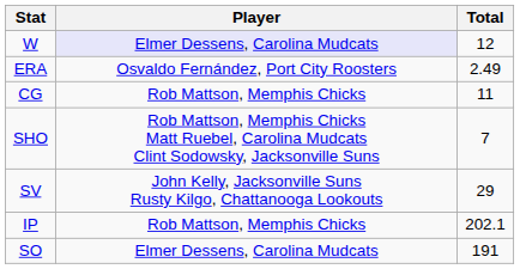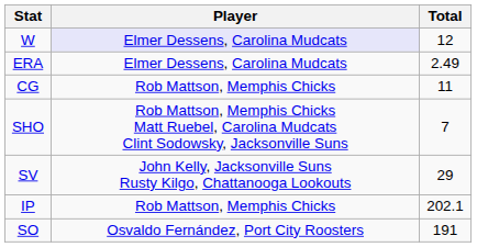ERA | Player: Osvaldo Fernández, Port City Roosters -> Elmer Dessens, Carolina Mudcats
SO | Player: Elmer Dessens, Carolina Mudcats -> Osvaldo Fernández, Port City Roosters
